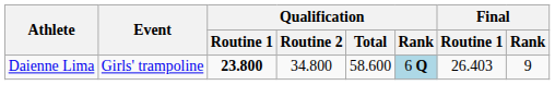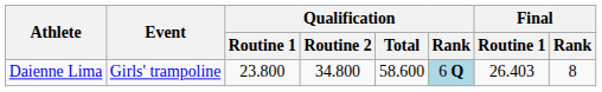Daienne Lima | Qualification / Routine 1: bold -> normal
Daienne Lima | Final / Rank: 9 -> 8
